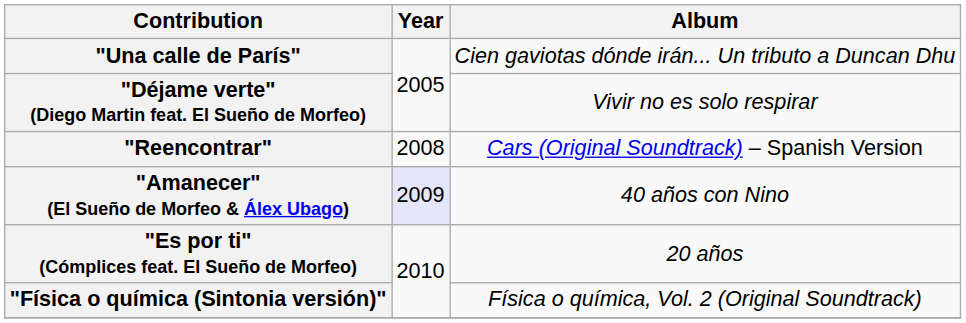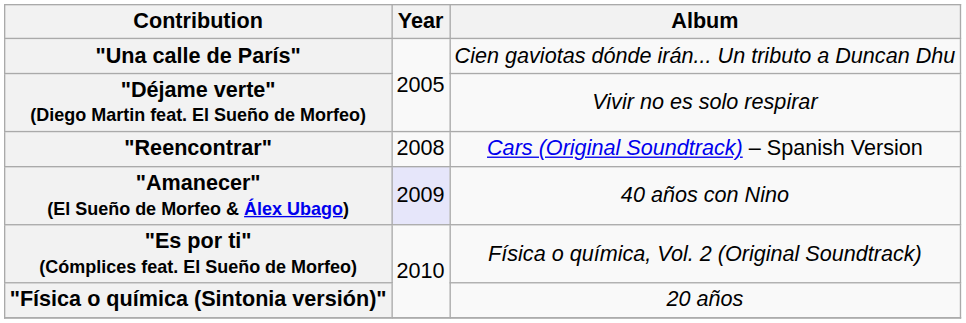"Es por ti" (Cómplices feat. El Sueño de Morfeo) | Album: 20 años -> Física o química, Vol. 2 (Original Soundtrack)
"Física o química (Sintonia versión)" | Album: Física o química, Vol. 2 (Original Soundtrack) -> 20 años
